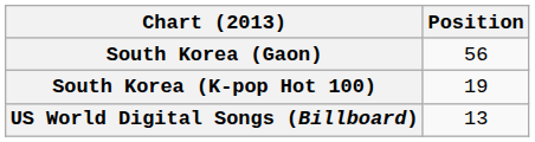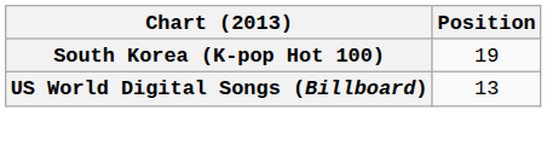- row: South Korea (Gaon) | 56
